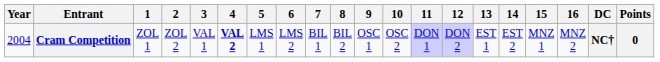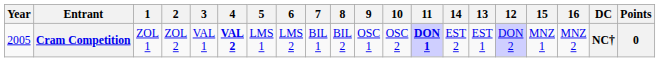columns swapped: 12 <-> 14
Cram Competition | Year: 2004 -> 2005
Cram Competition | 11: normal -> bold
